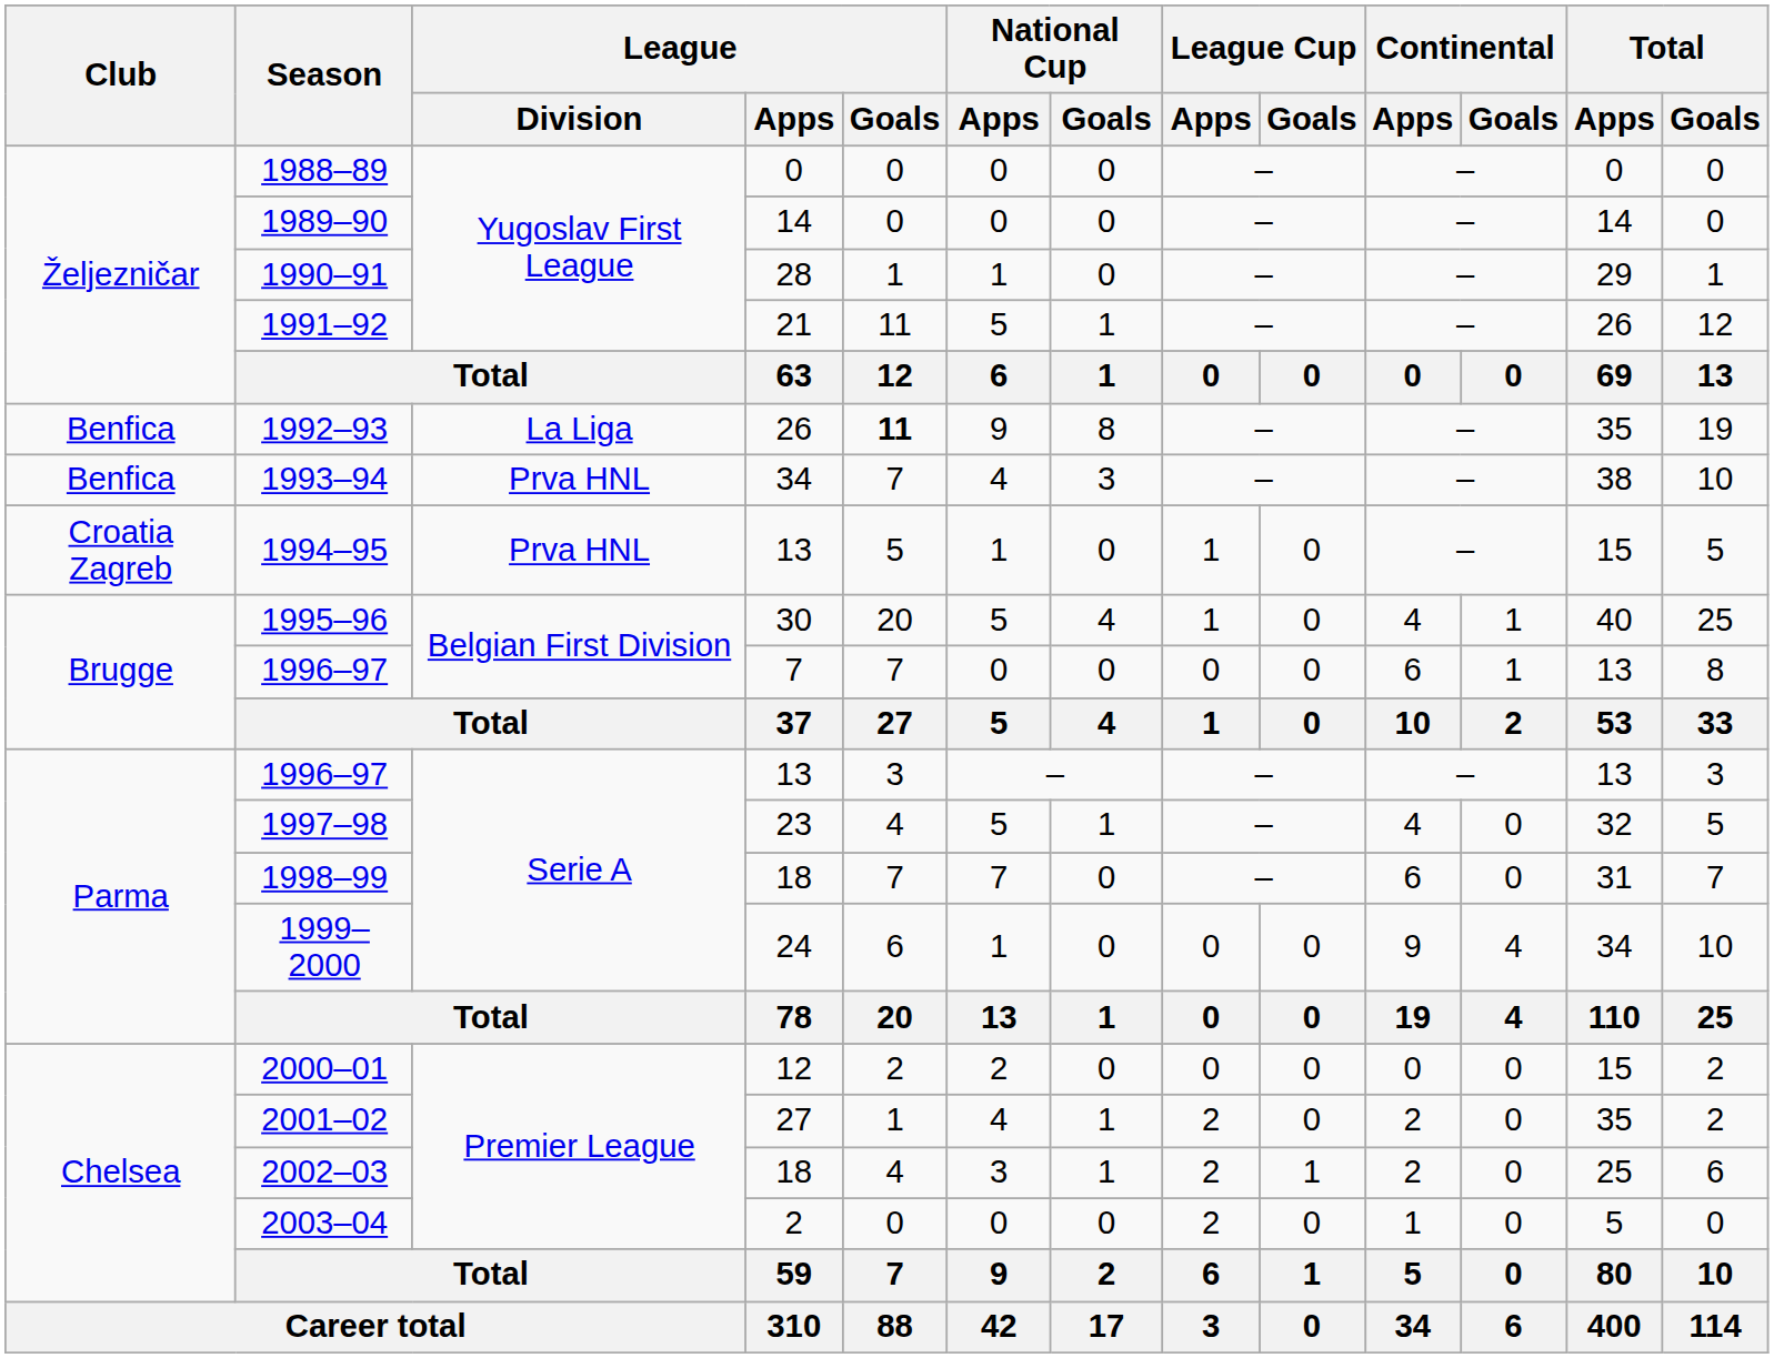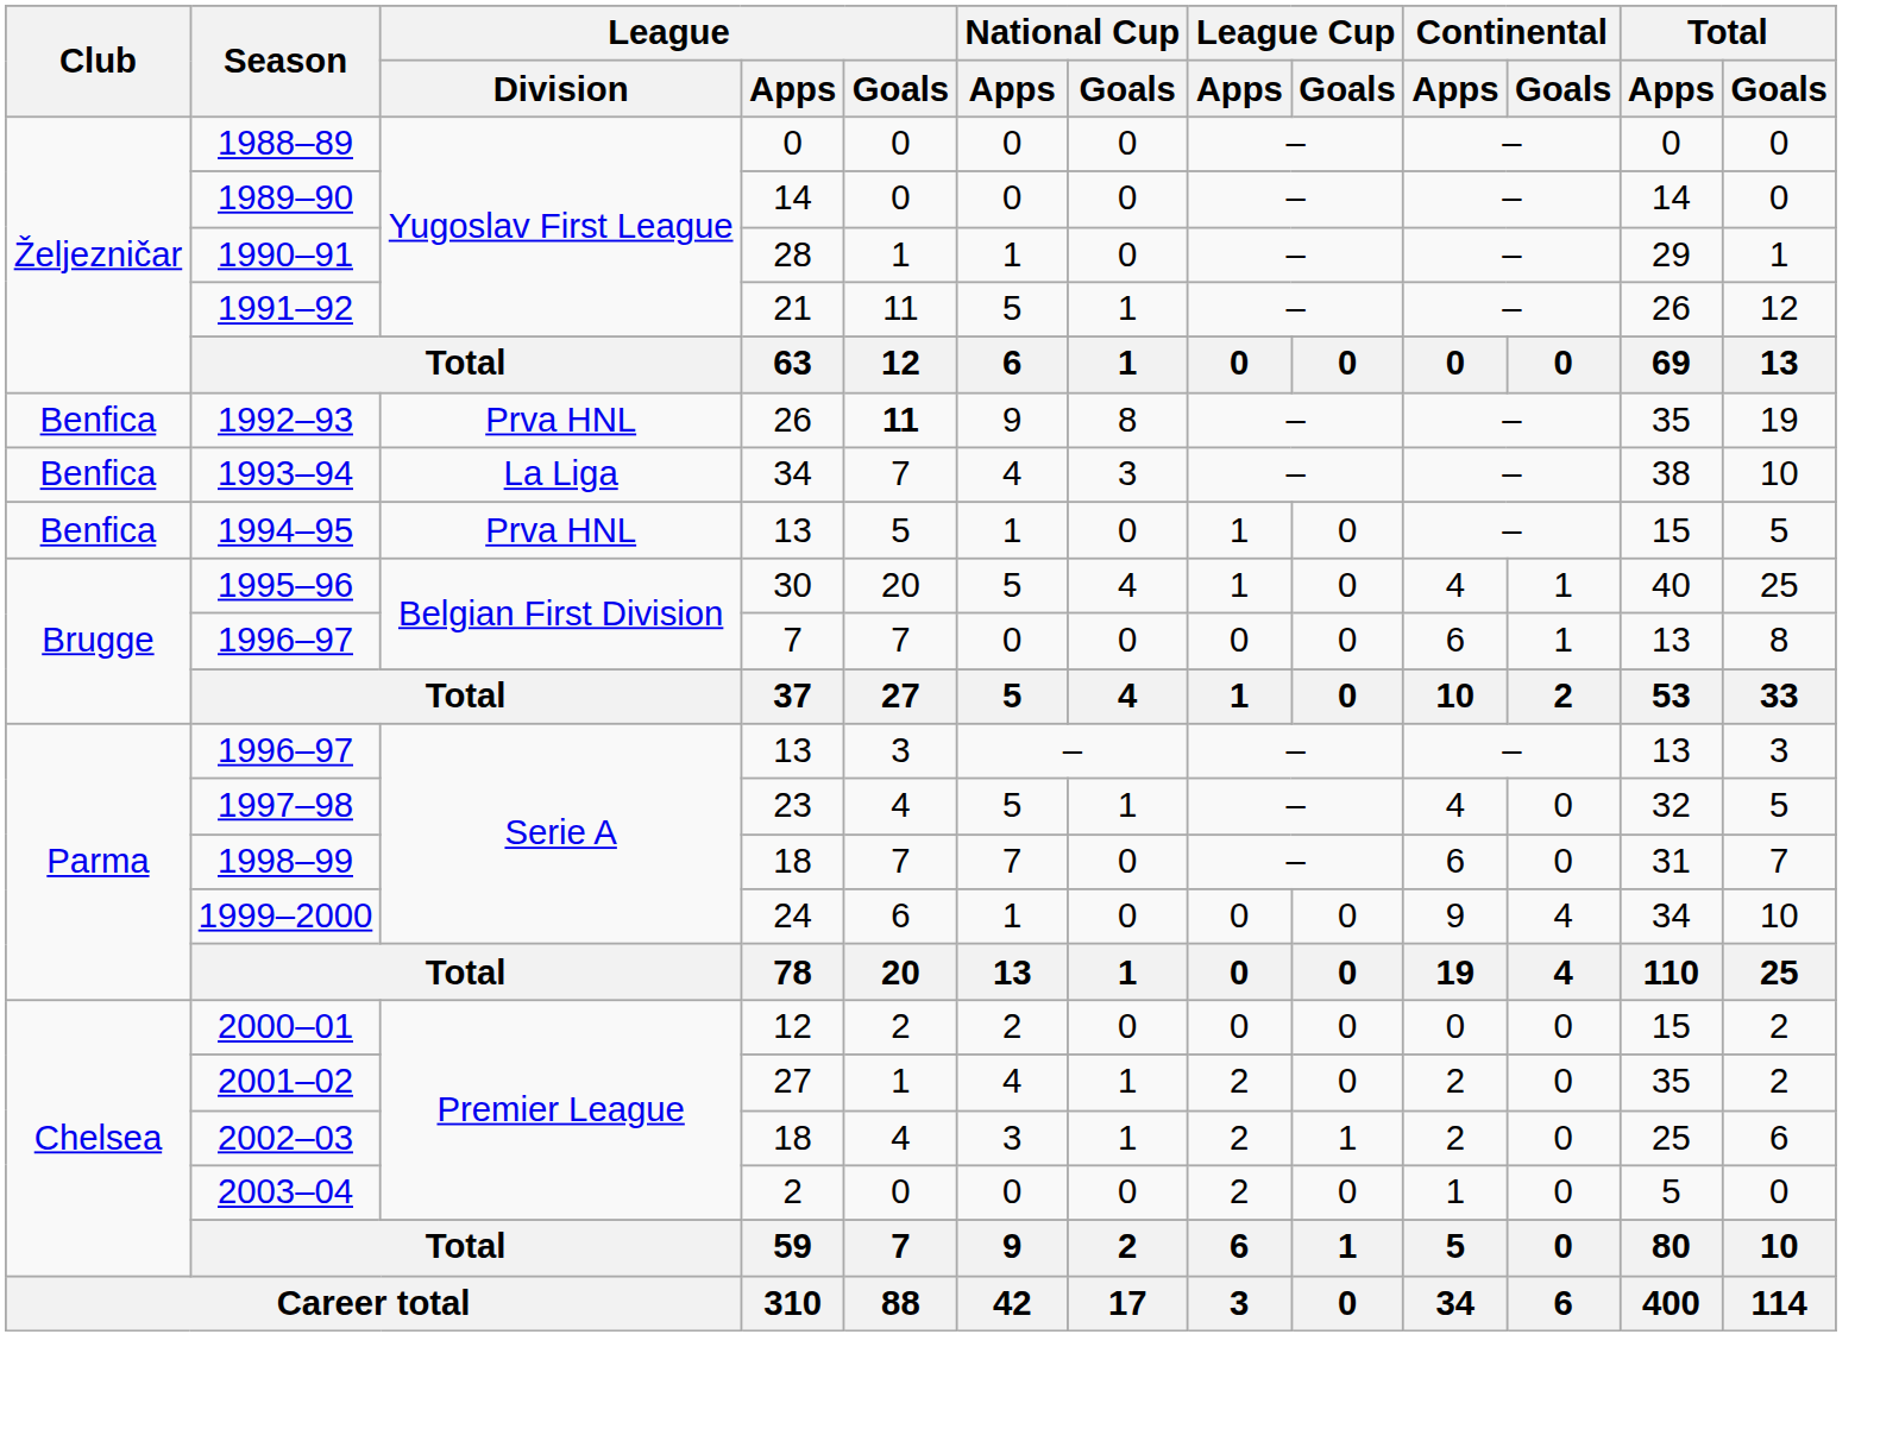1992–93 | League / Division: La Liga -> Prva HNL
1993–94 | League / Division: Prva HNL -> La Liga
1994–95 | Club: Croatia Zagreb -> Benfica
